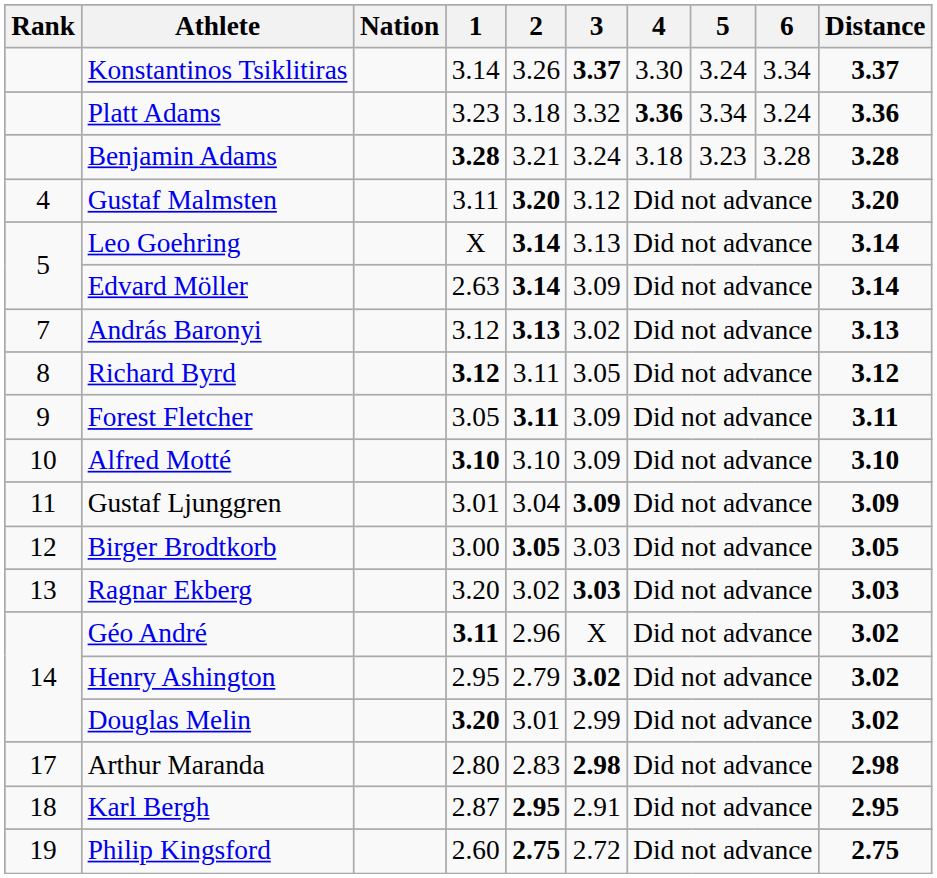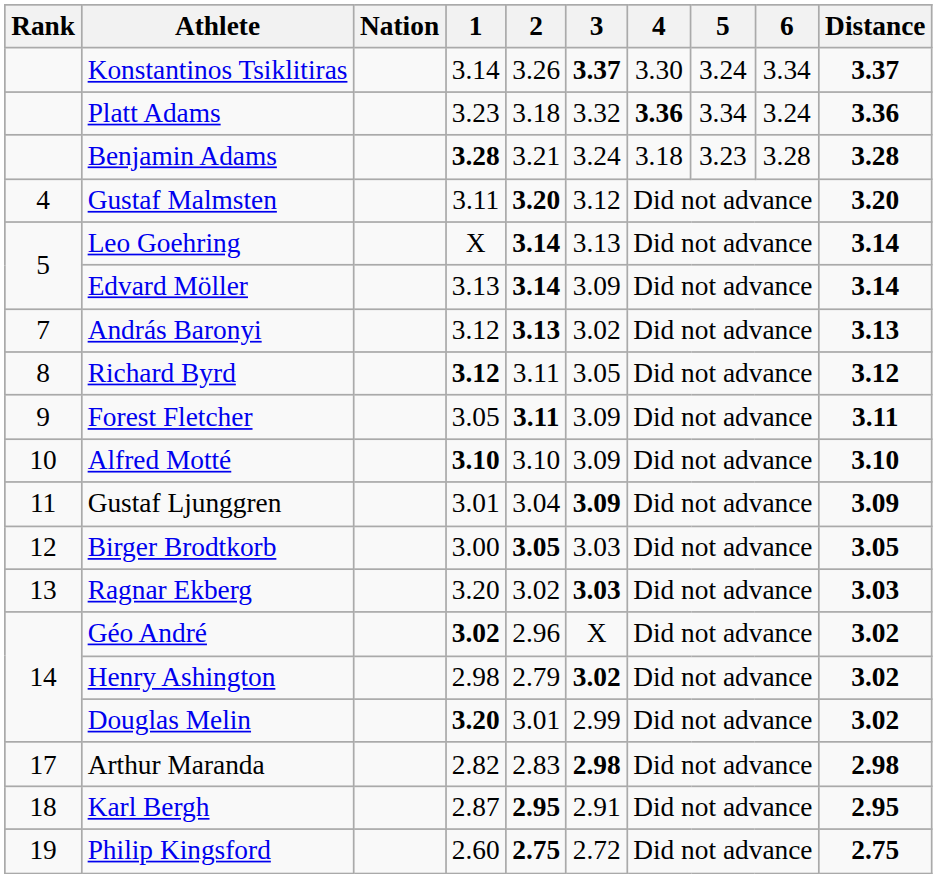Edvard Möller | 1: 2.63 -> 3.13
Géo André | 1: 3.11 -> 3.02
Henry Ashington | 1: 2.95 -> 2.98
Arthur Maranda | 1: 2.80 -> 2.82
